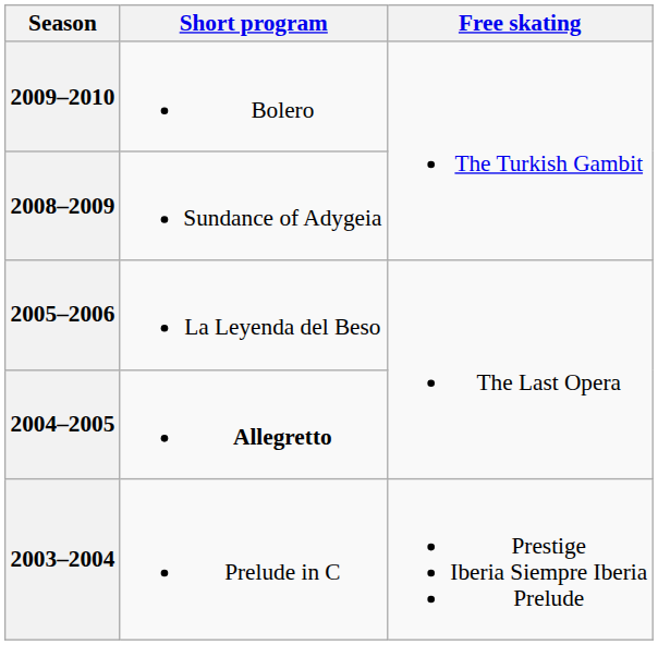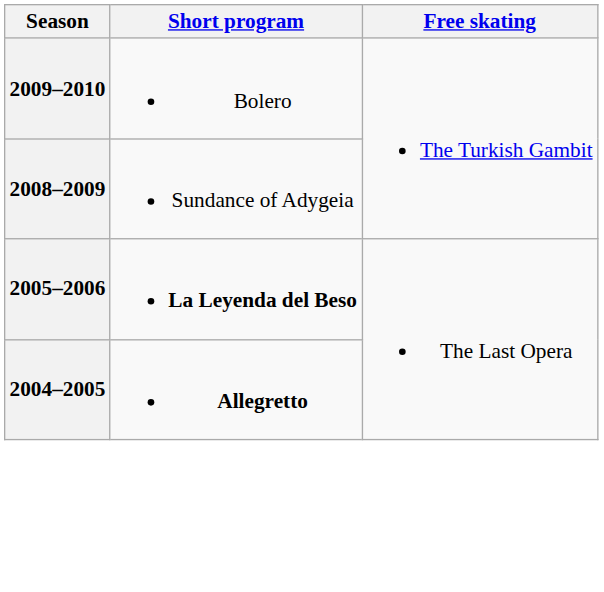2005–2006 | Short program: normal -> bold
- row: 2003–2004 | Prelude in C | Prestige Iberia Siempre Iberia Prelude
